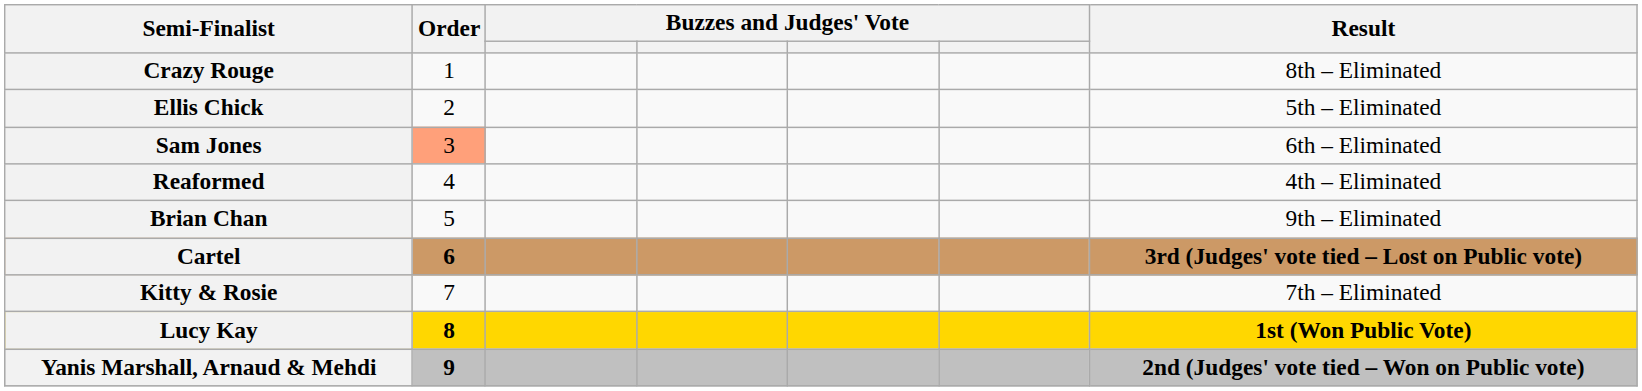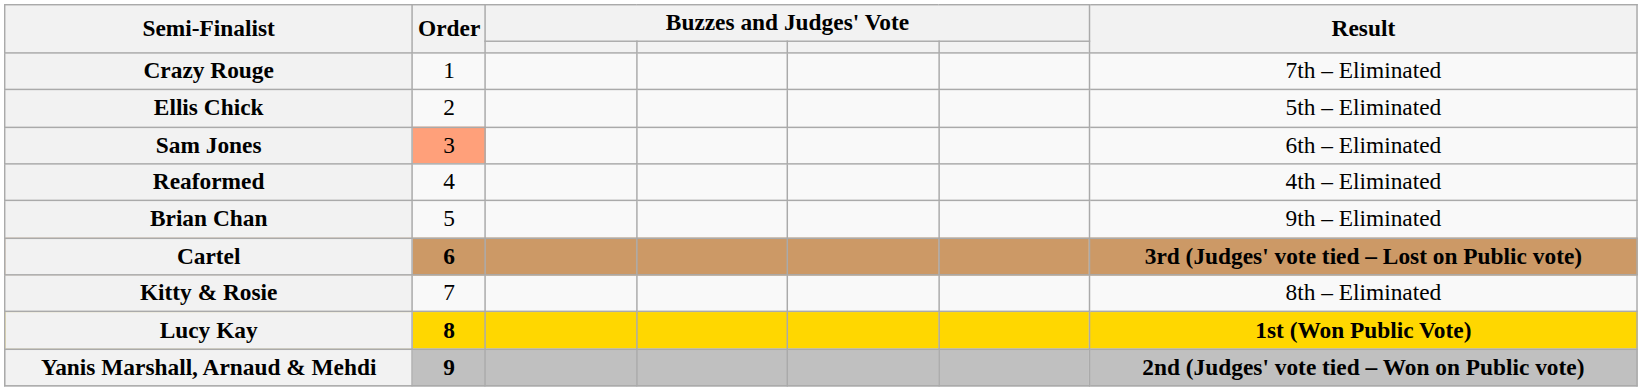Crazy Rouge | Result: 8th – Eliminated -> 7th – Eliminated
Kitty & Rosie | Result: 7th – Eliminated -> 8th – Eliminated
